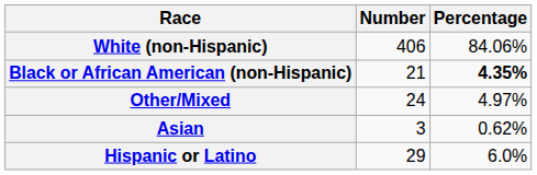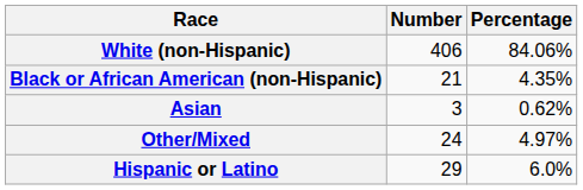Black or African American (non-Hispanic) | Percentage: bold -> normal
rows swapped: Asian <-> Other/Mixed
